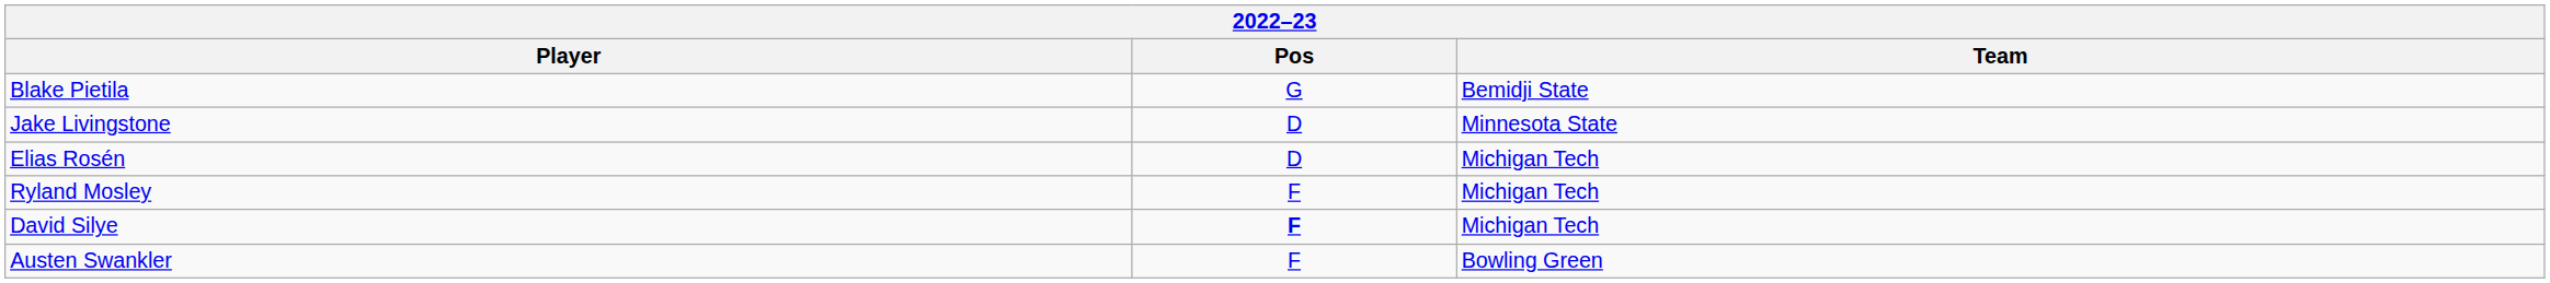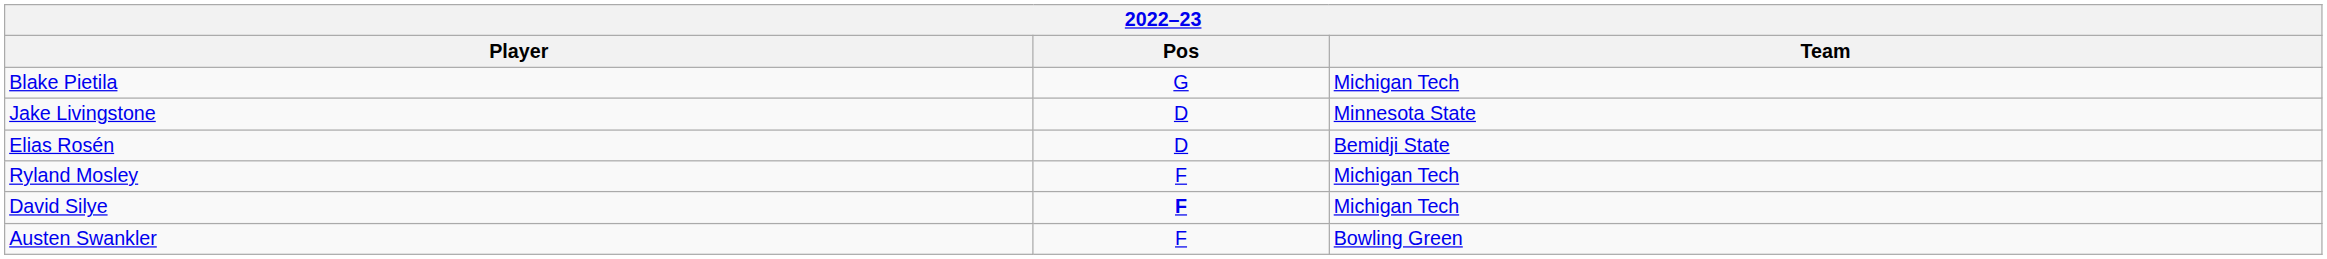Blake Pietila | Team: Bemidji State -> Michigan Tech
Elias Rosén | Team: Michigan Tech -> Bemidji State
